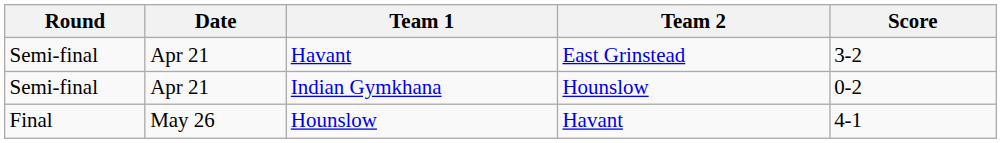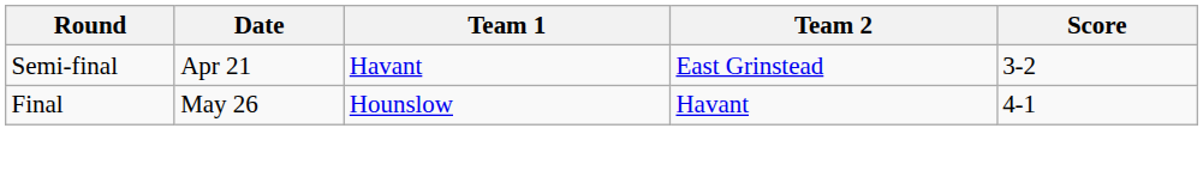- row: Semi-final | Apr 21 | Indian Gymkhana | Hounslow | 0-2
